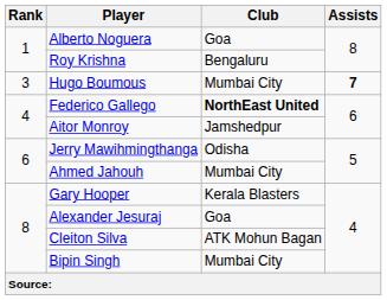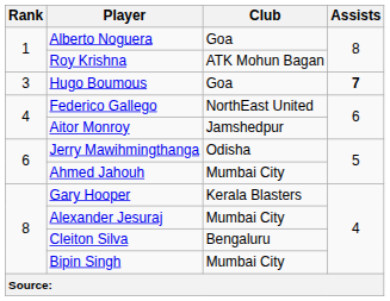Roy Krishna | Club: Bengaluru -> ATK Mohun Bagan
Hugo Boumous | Club: Mumbai City -> Goa
Federico Gallego | Club: bold -> normal
Alexander Jesuraj | Club: Goa -> Mumbai City
Cleiton Silva | Club: ATK Mohun Bagan -> Bengaluru
